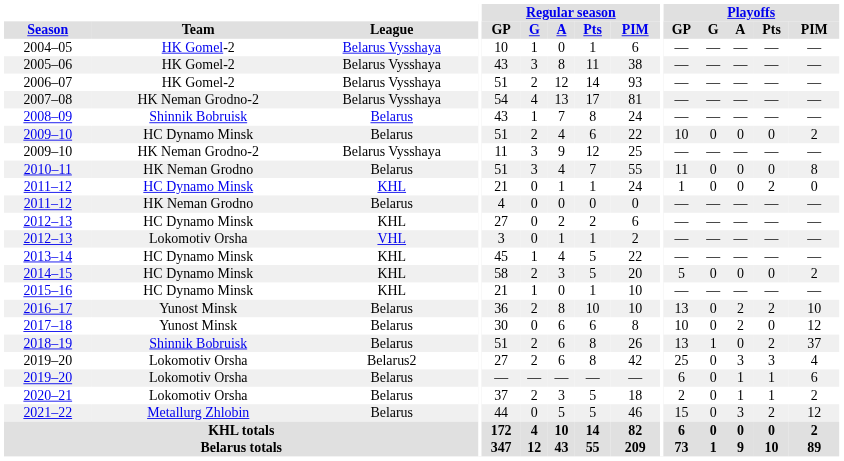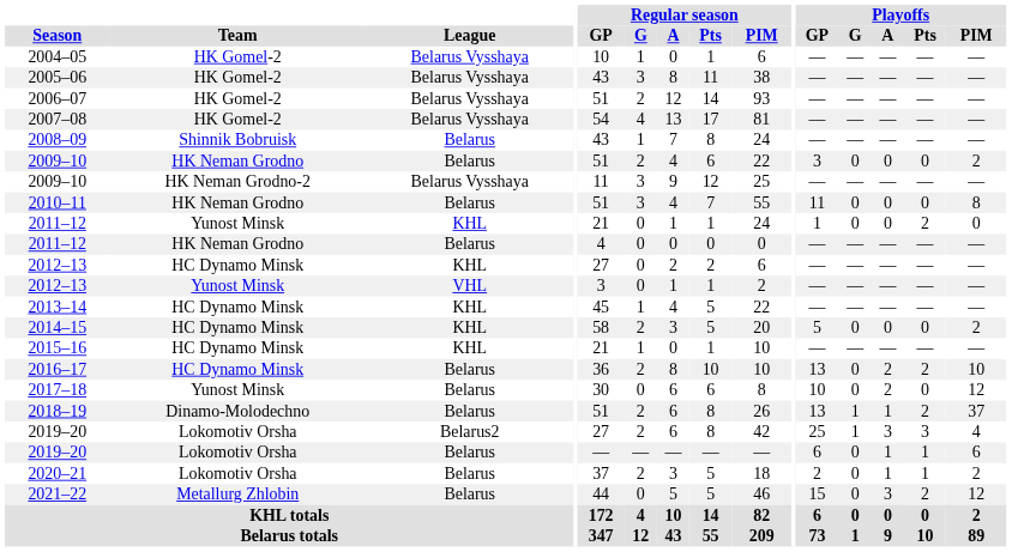2007–08 | Team: HK Neman Grodno-2 -> HK Gomel-2
2009–10 / Belarus | Team: HC Dynamo Minsk -> HK Neman Grodno
2009–10 / Belarus | Playoffs / GP: 10 -> 3
2011–12 / KHL | Team: HC Dynamo Minsk -> Yunost Minsk
2012–13 / VHL | Team: Lokomotiv Orsha -> Yunost Minsk
2016–17 | Team: Yunost Minsk -> HC Dynamo Minsk
2018–19 | Team: Shinnik Bobruisk -> Dinamo-Molodechno
2018–19 | Playoffs / A: 0 -> 1
2019–20 / Belarus2 | Playoffs / G: 0 -> 1
